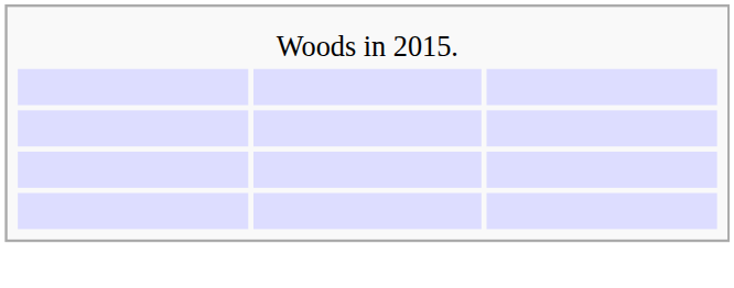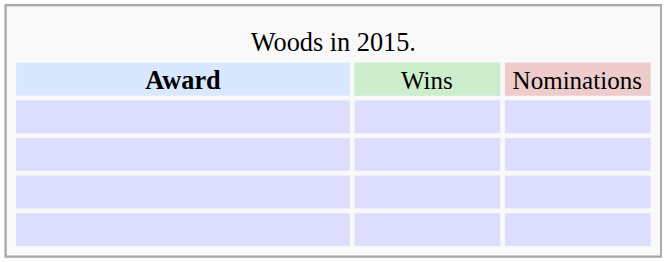+ row: Award | Wins | Nominations
